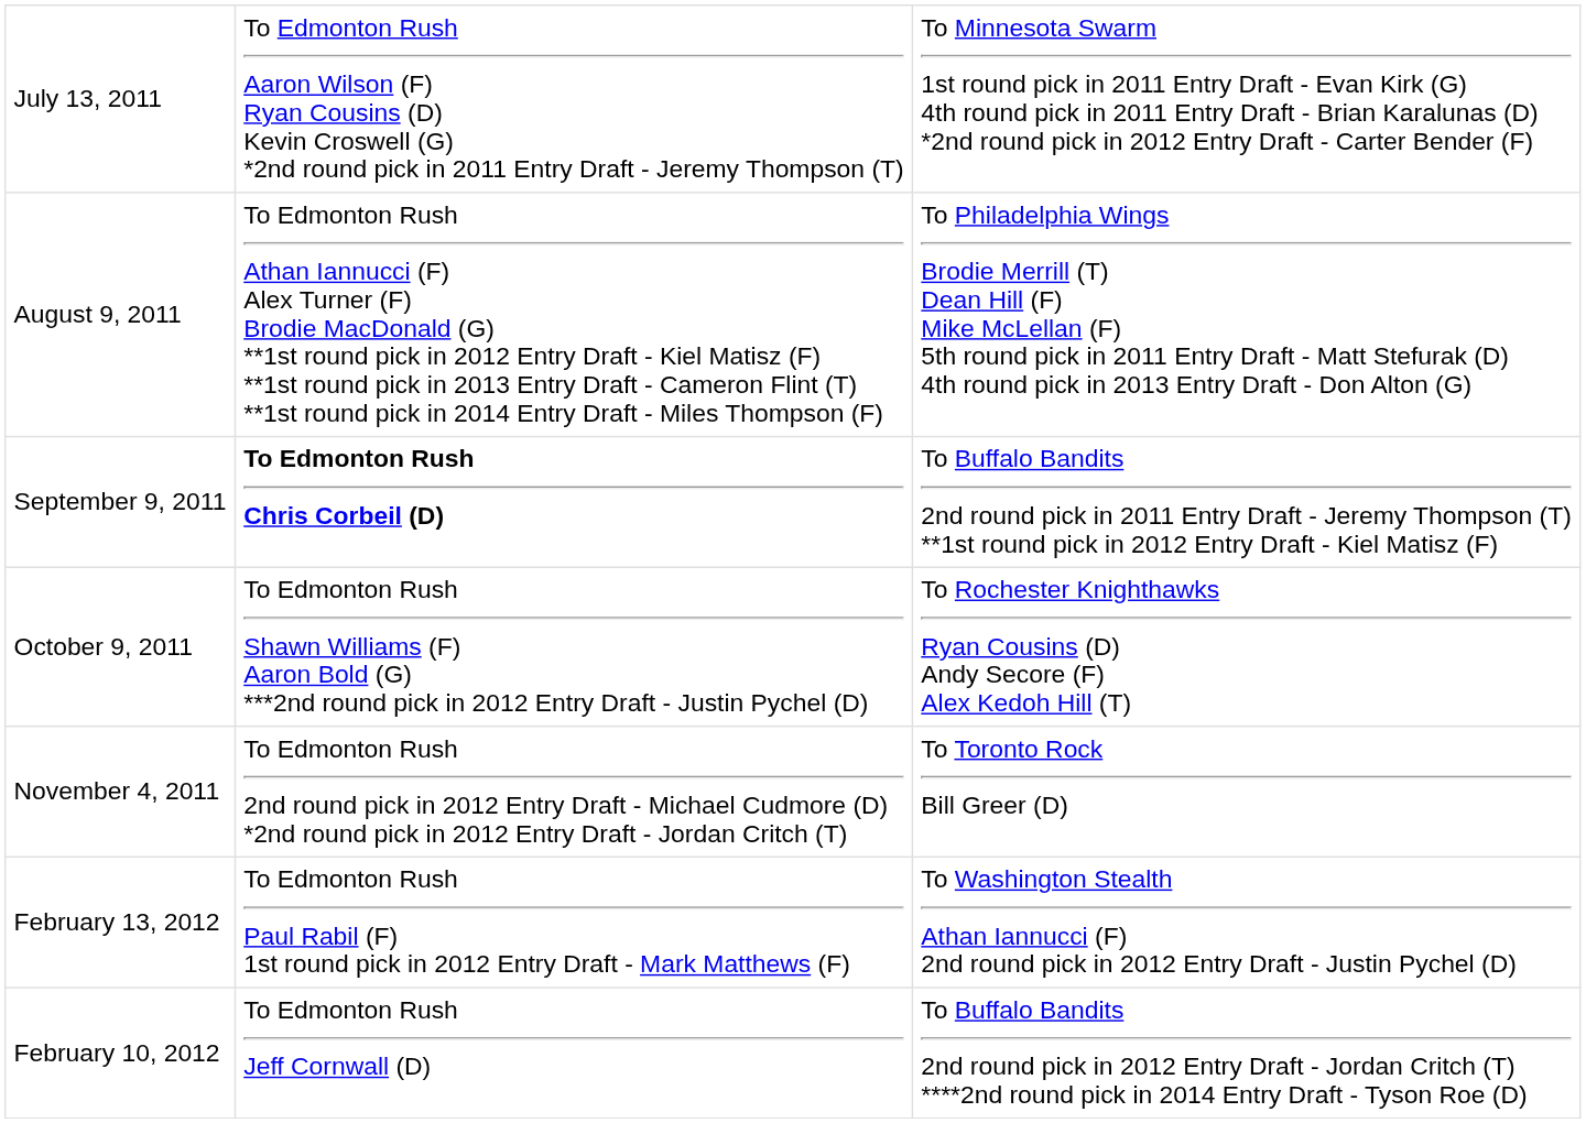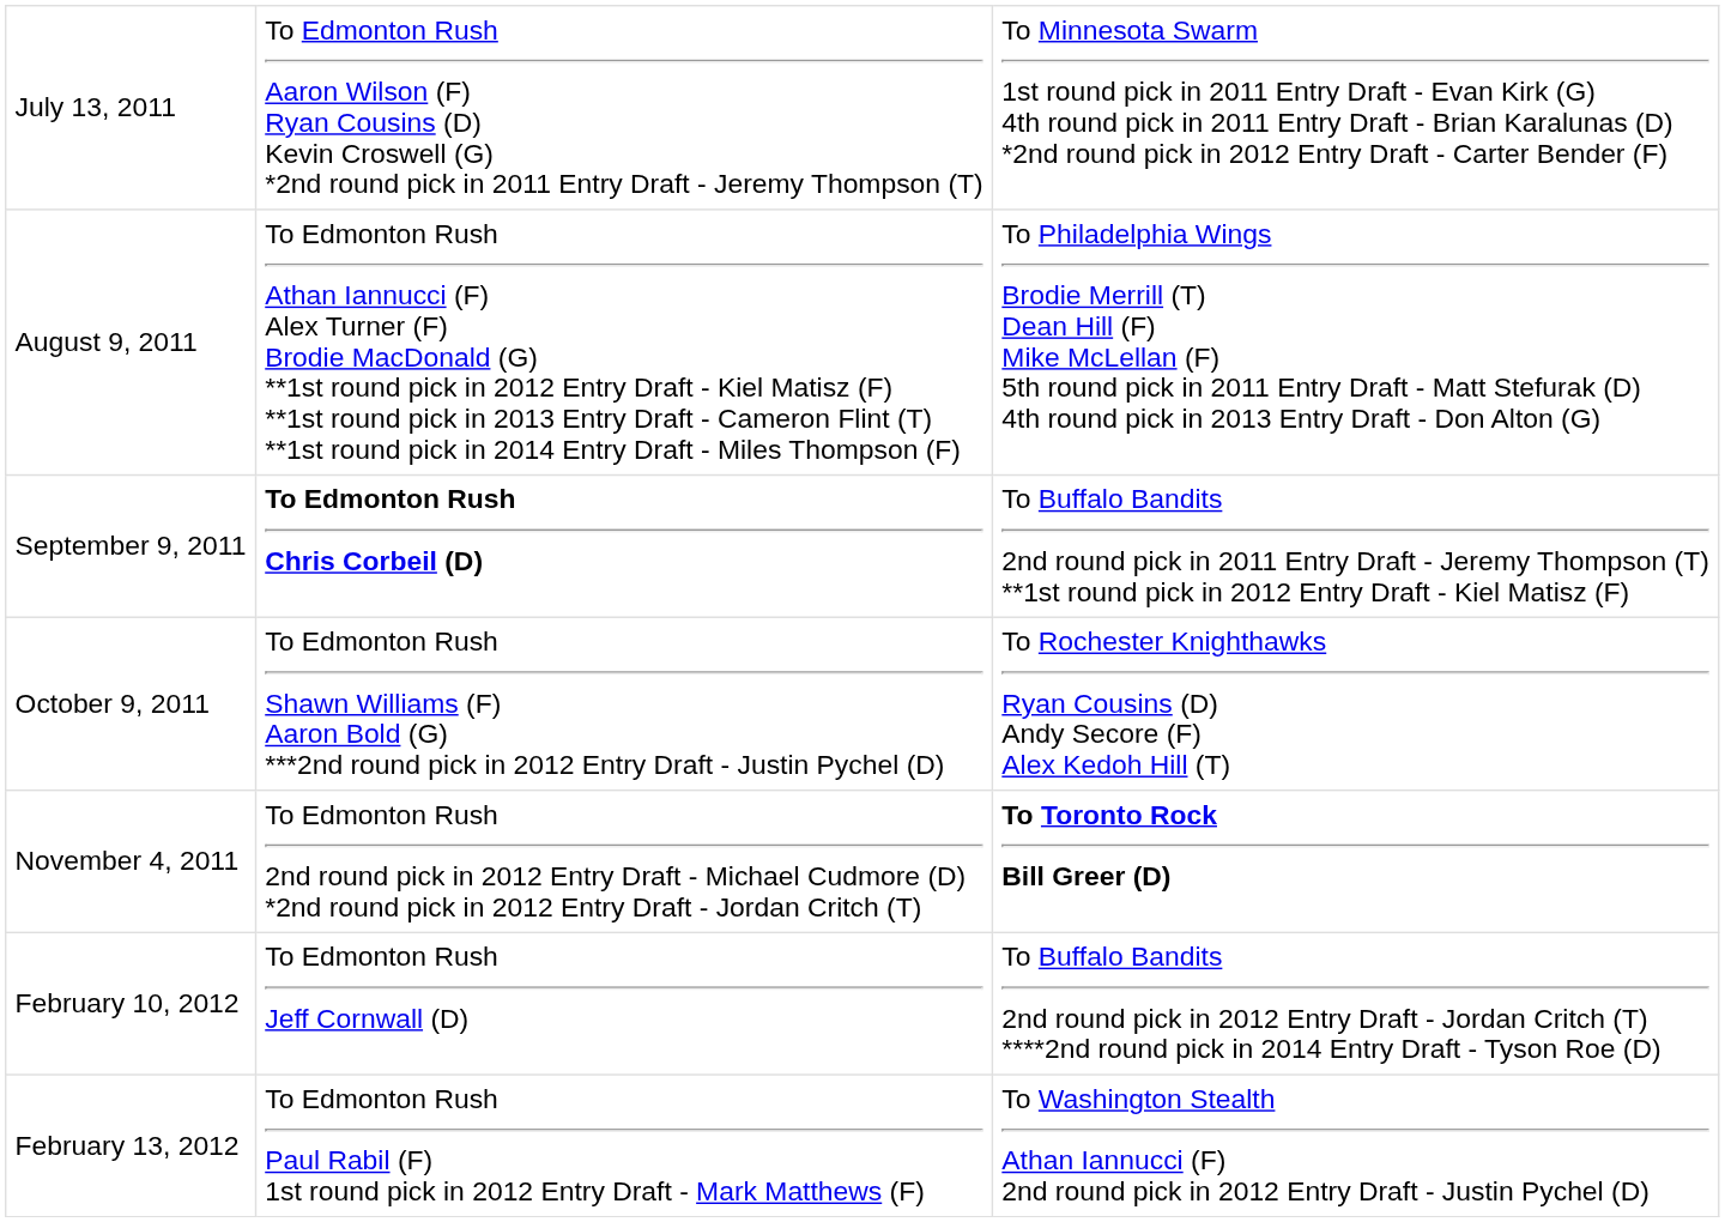November 4, 2011 | column 3: normal -> bold
rows swapped: February 10, 2012 <-> February 13, 2012
